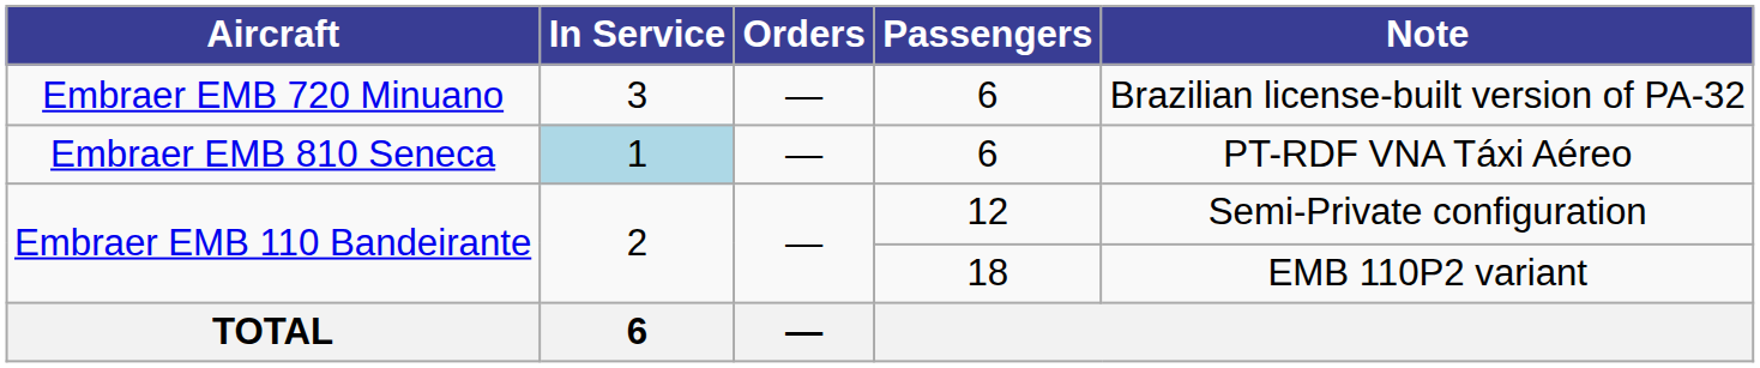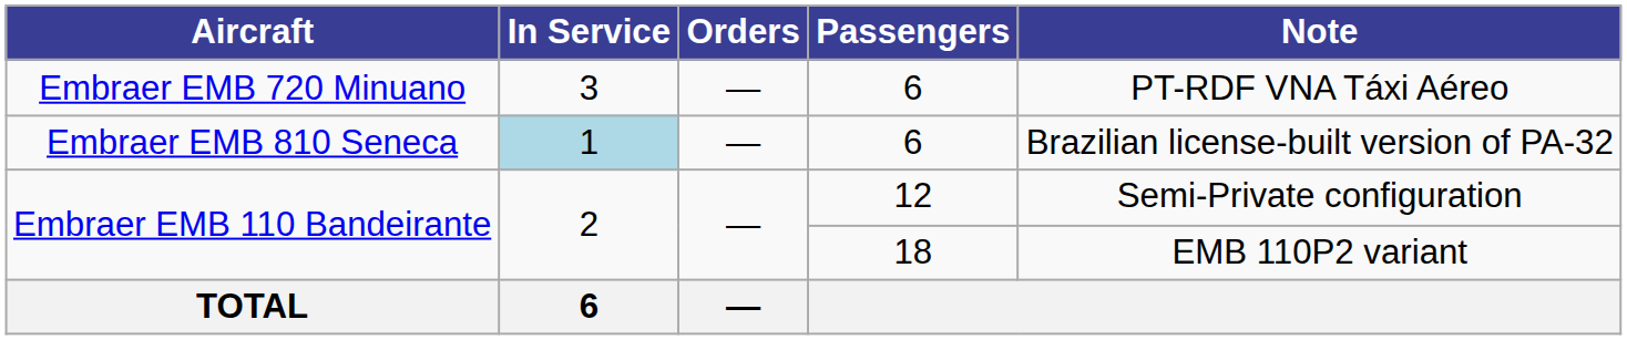Embraer EMB 720 Minuano | Note: Brazilian license-built version of PA-32 -> PT-RDF VNA Táxi Aéreo
Embraer EMB 810 Seneca | Note: PT-RDF VNA Táxi Aéreo -> Brazilian license-built version of PA-32
